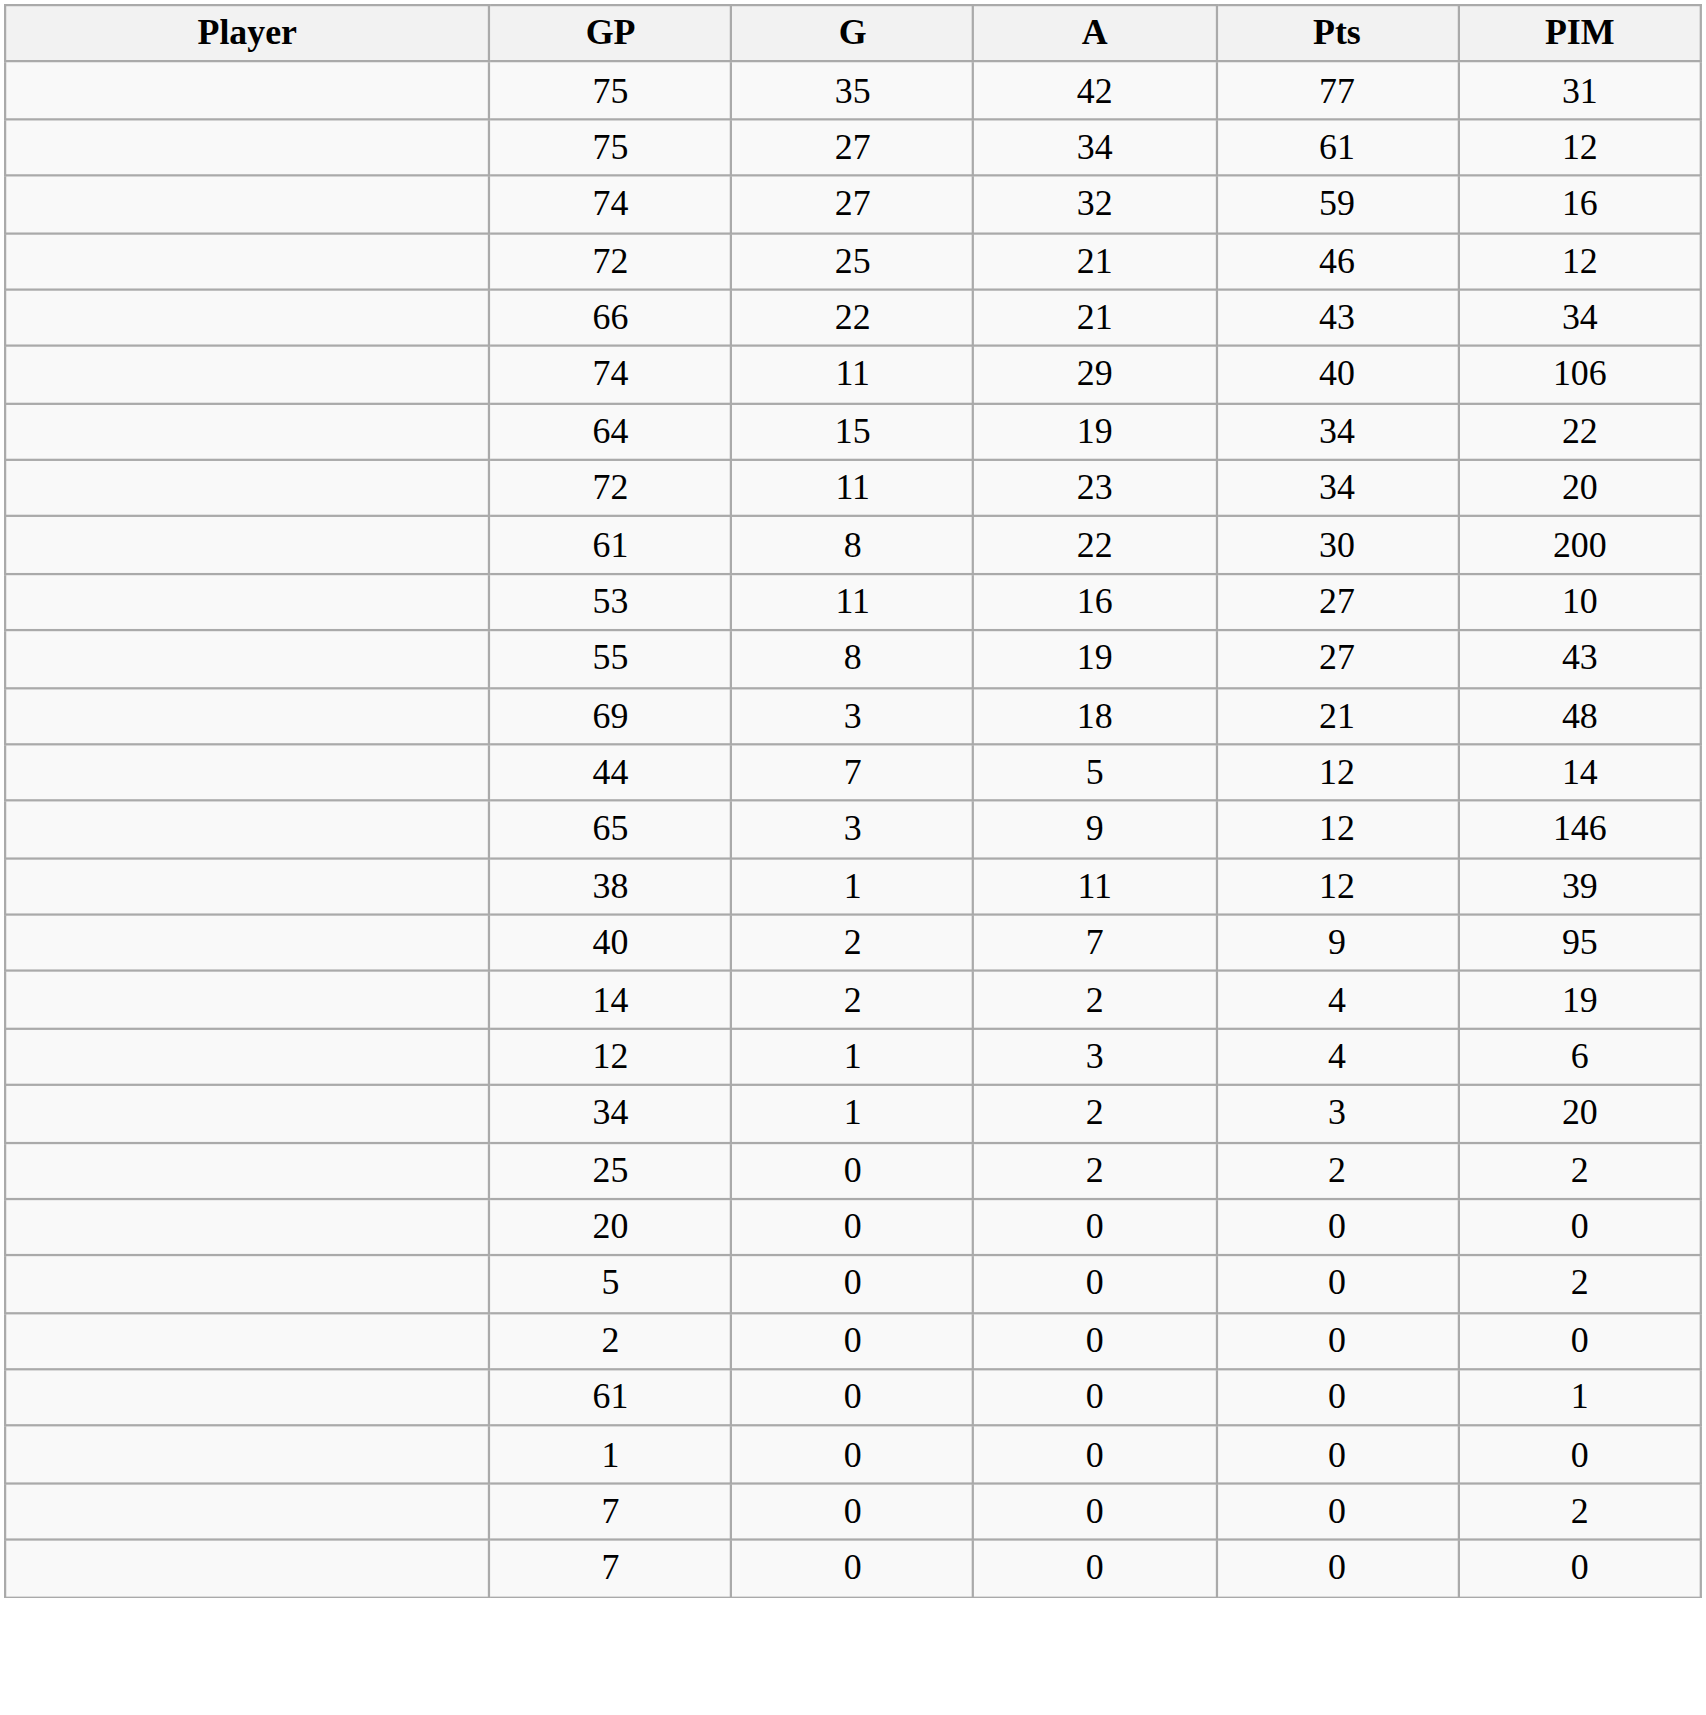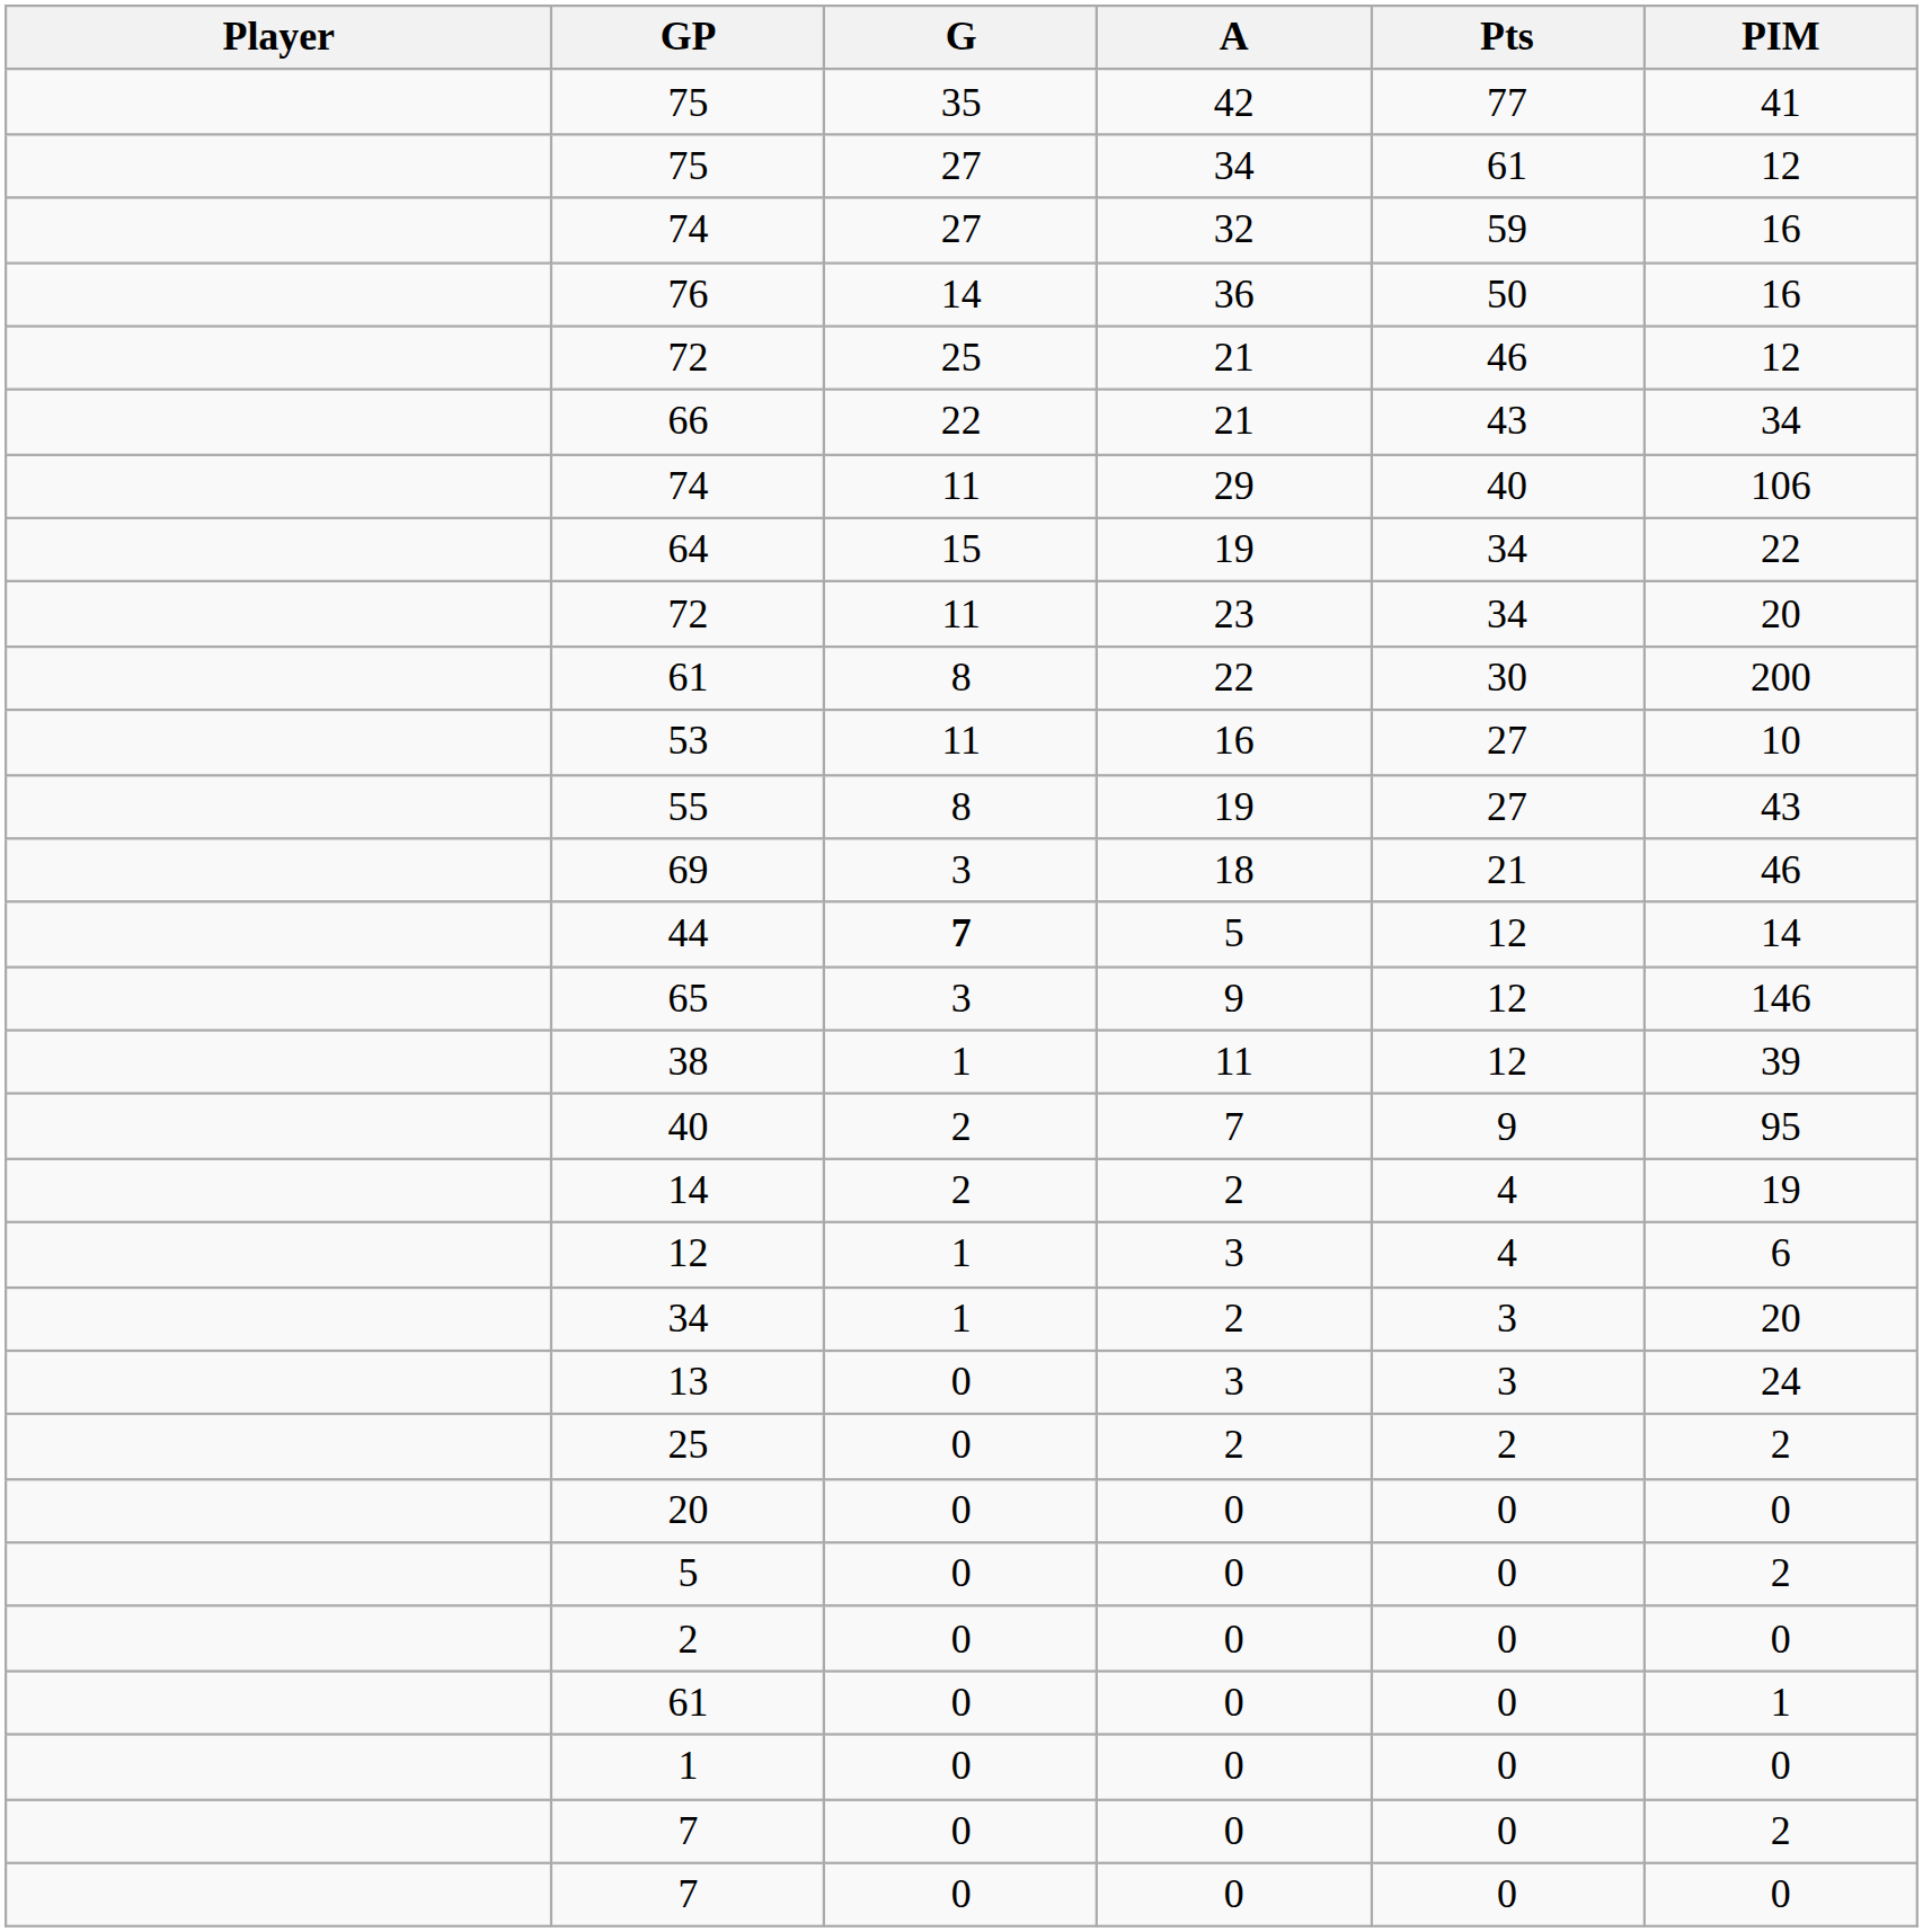75 / 42 | PIM: 31 -> 41
+ row: 76 | 14 | 36 | 50 | 16
69 | PIM: 48 -> 46
44 | G: normal -> bold
+ row: 13 | 0 | 3 | 3 | 24
